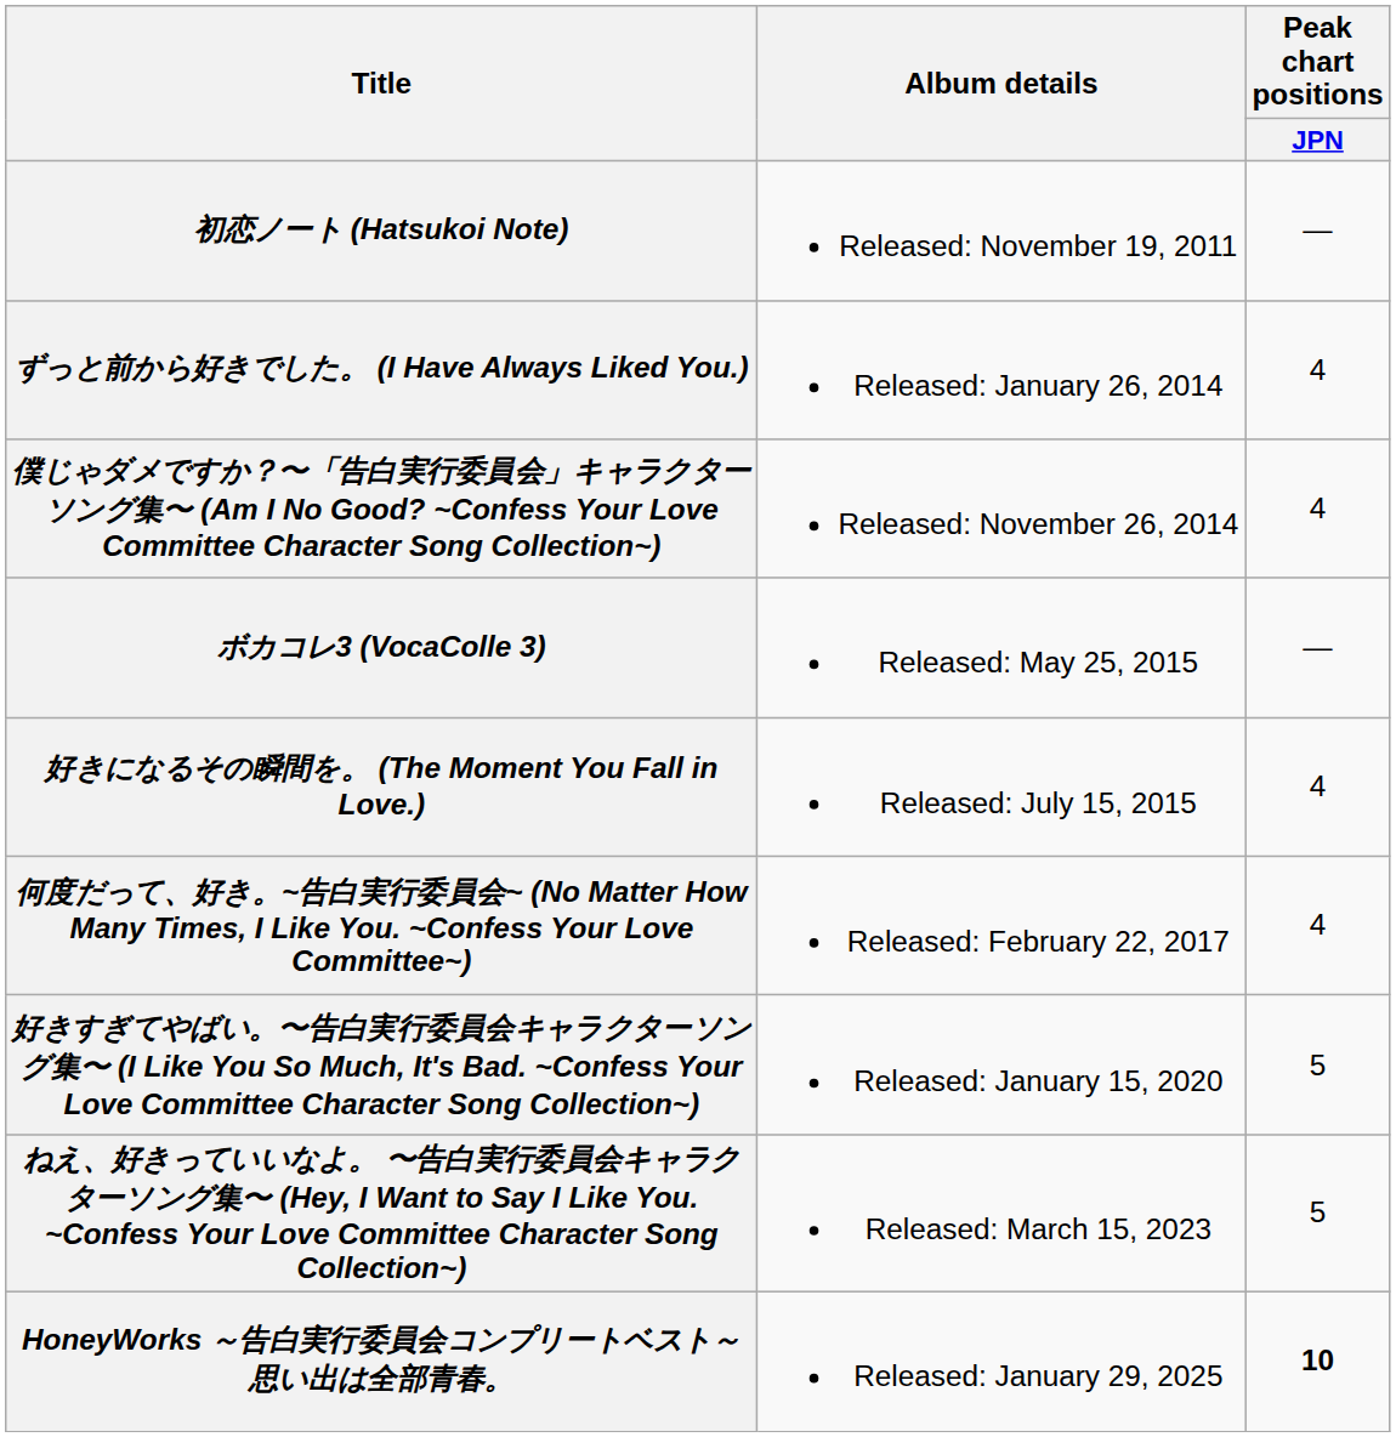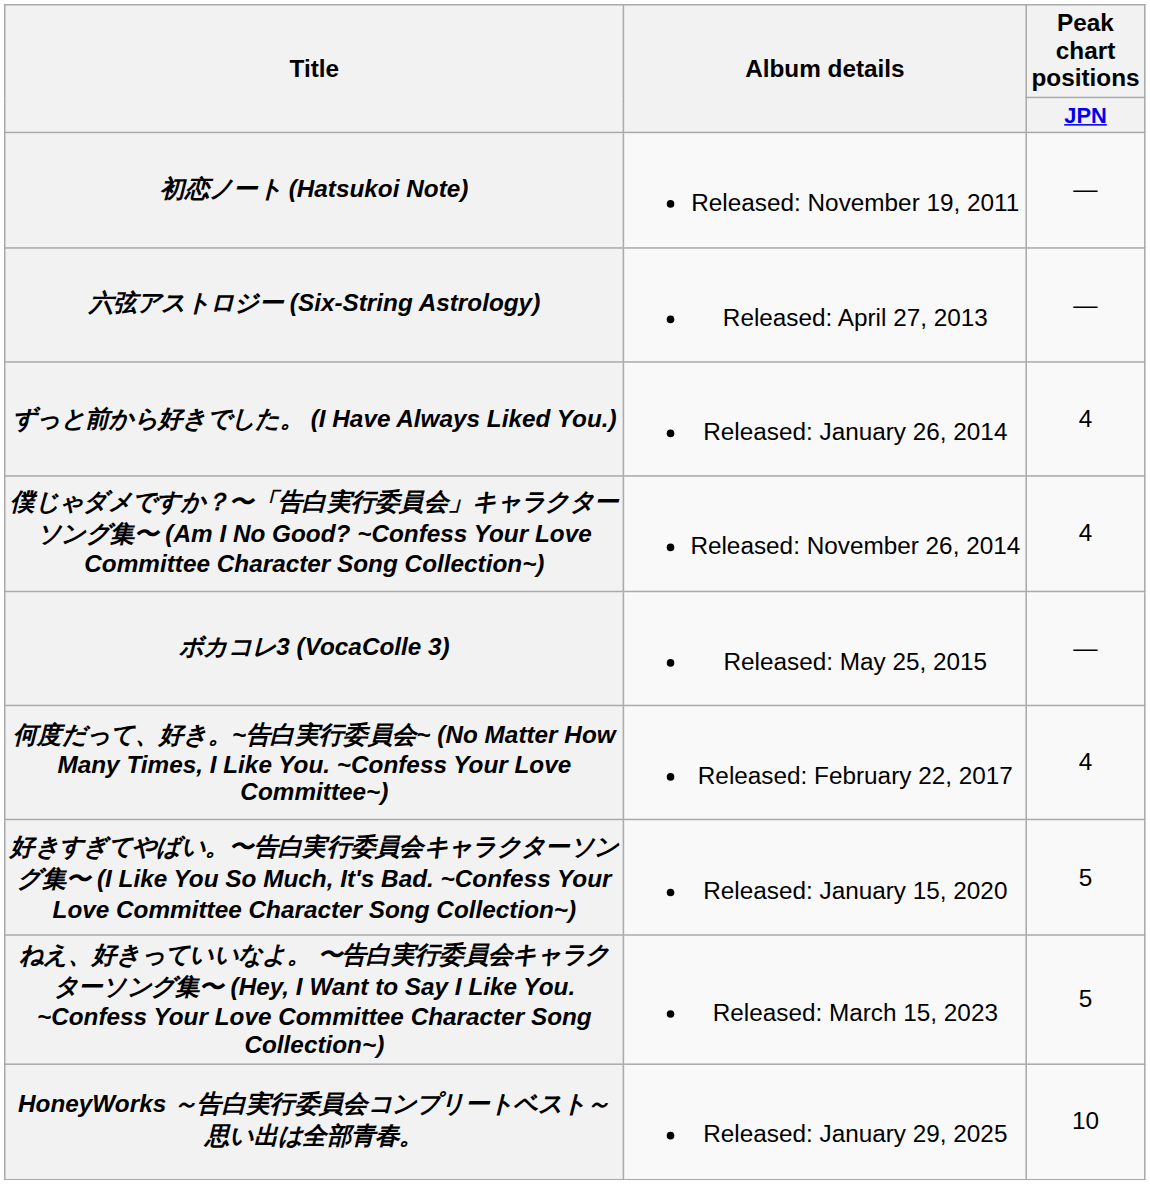+ row: 六弦アストロジー (Six-String Astrology) | Released: April 27, 2013 | —
- row: 好きになるその瞬間を。 (The Moment You Fall in Love.) | Released: July 15, 2015 | 4
HoneyWorks ～告白実行委員会コンプリートベスト～ 思い出は全部青春。 | Peak chart positions / JPN: bold -> normal
